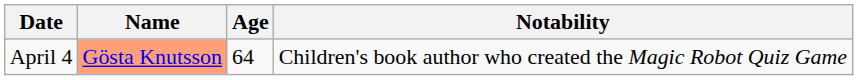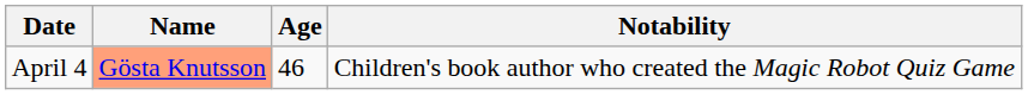April 4 | Age: 64 -> 46
